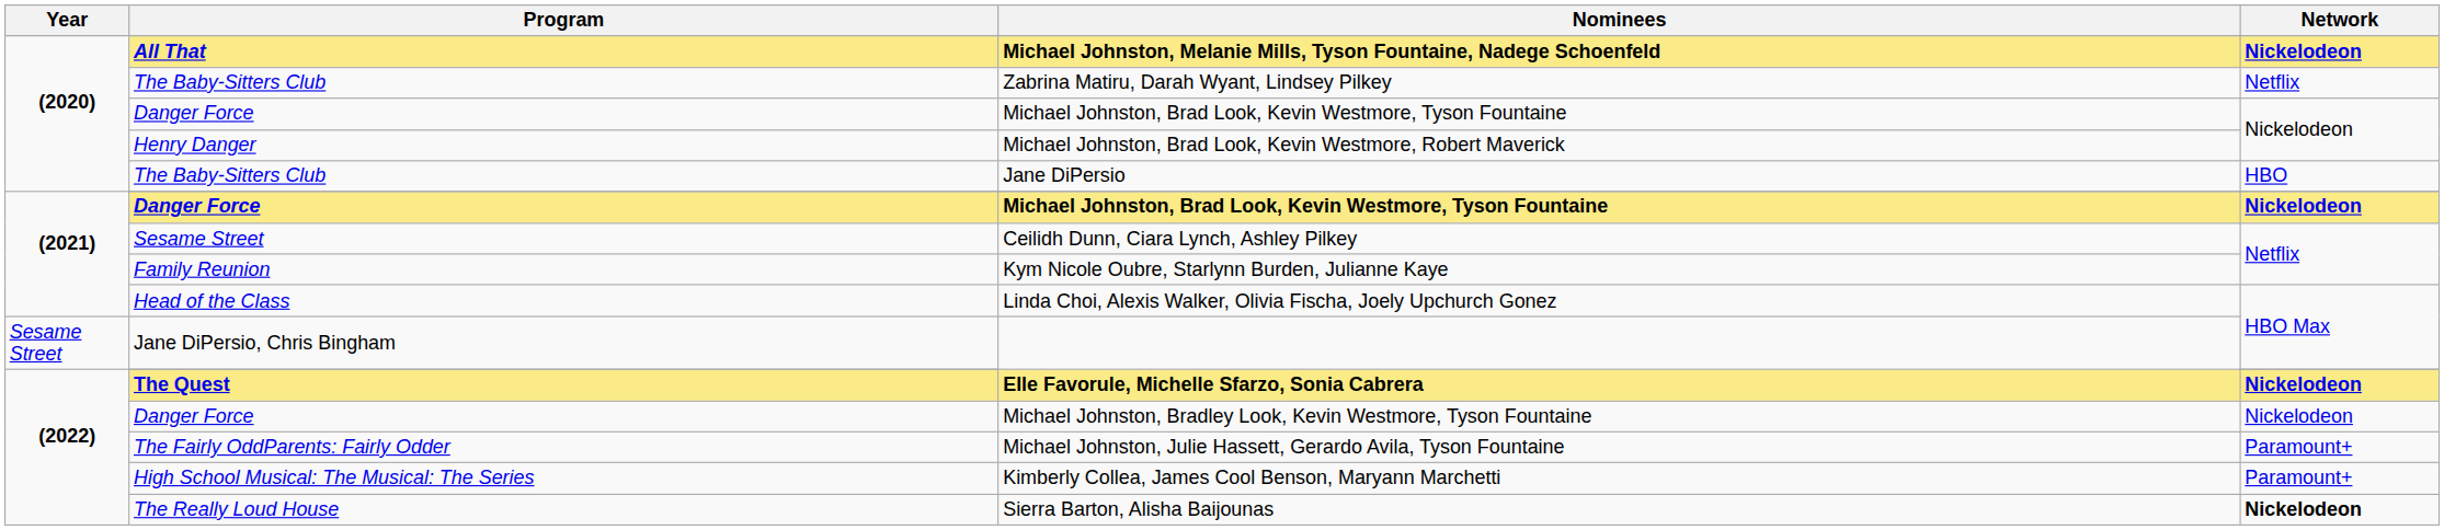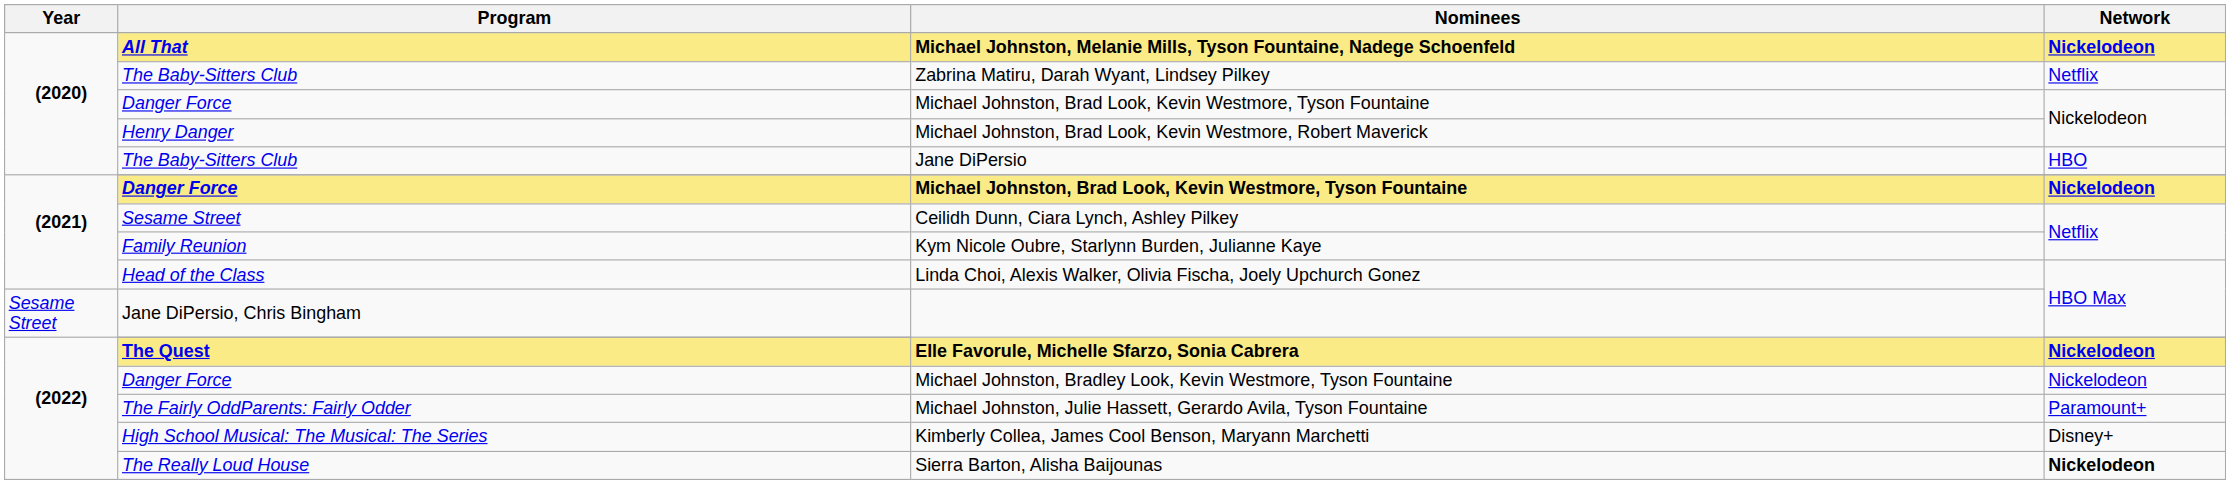Kimberly Collea, James Cool Benson, Maryann Marchetti | Network: Paramount+ -> Disney+
